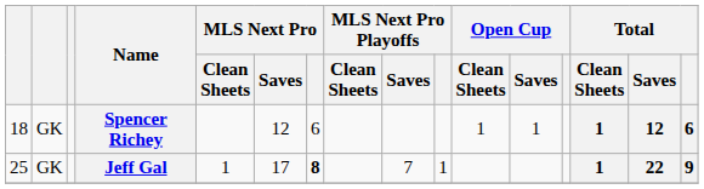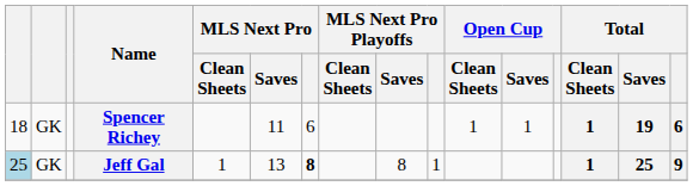Spencer Richey | MLS Next Pro / Saves: 12 -> 11
Spencer Richey | Total / Saves: 12 -> 19
Jeff Gal | column 1: no background -> lightblue background
Jeff Gal | MLS Next Pro / Saves: 17 -> 13
Jeff Gal | MLS Next Pro Playoffs / Saves: 7 -> 8
Jeff Gal | Total / Saves: 22 -> 25
